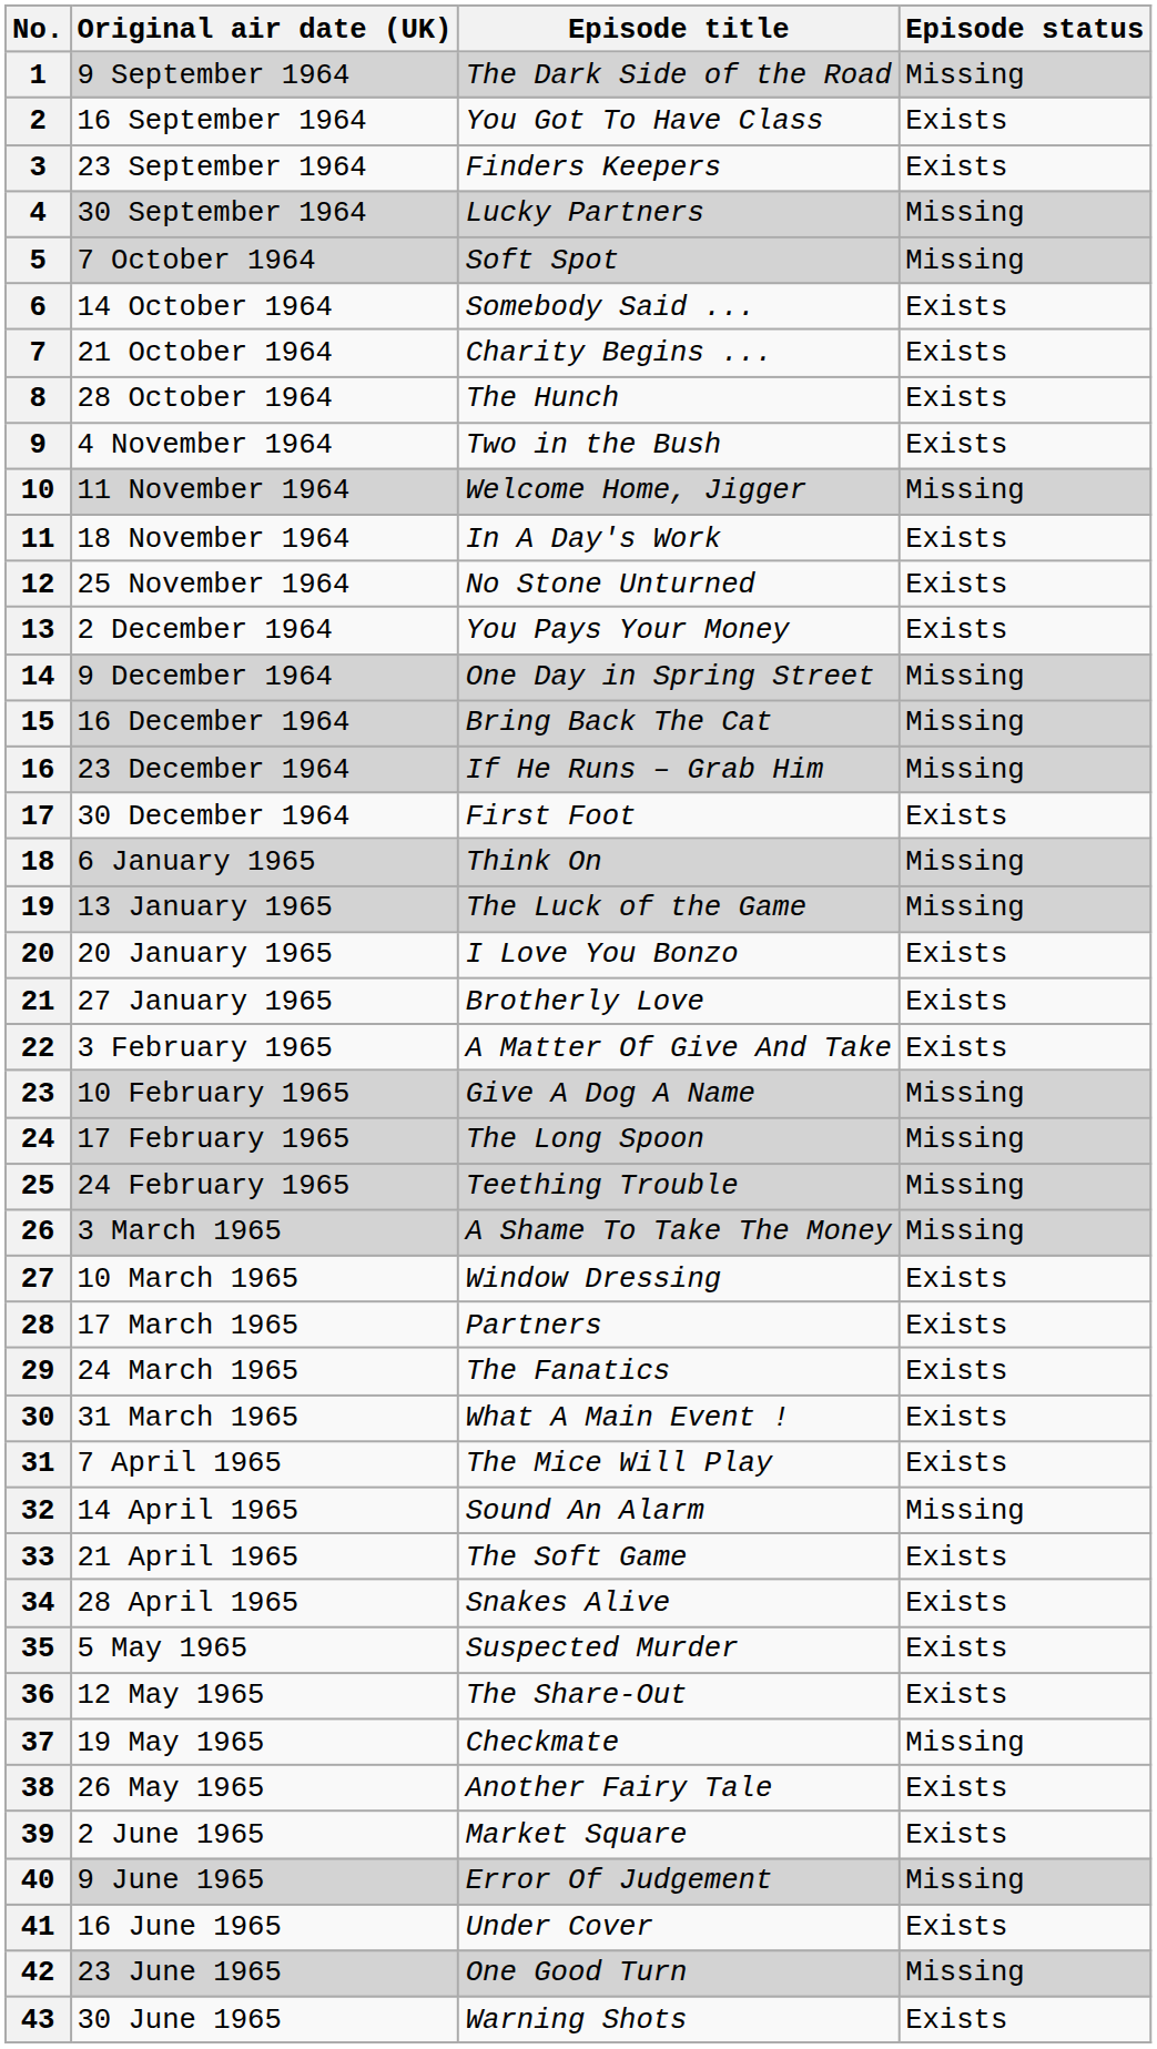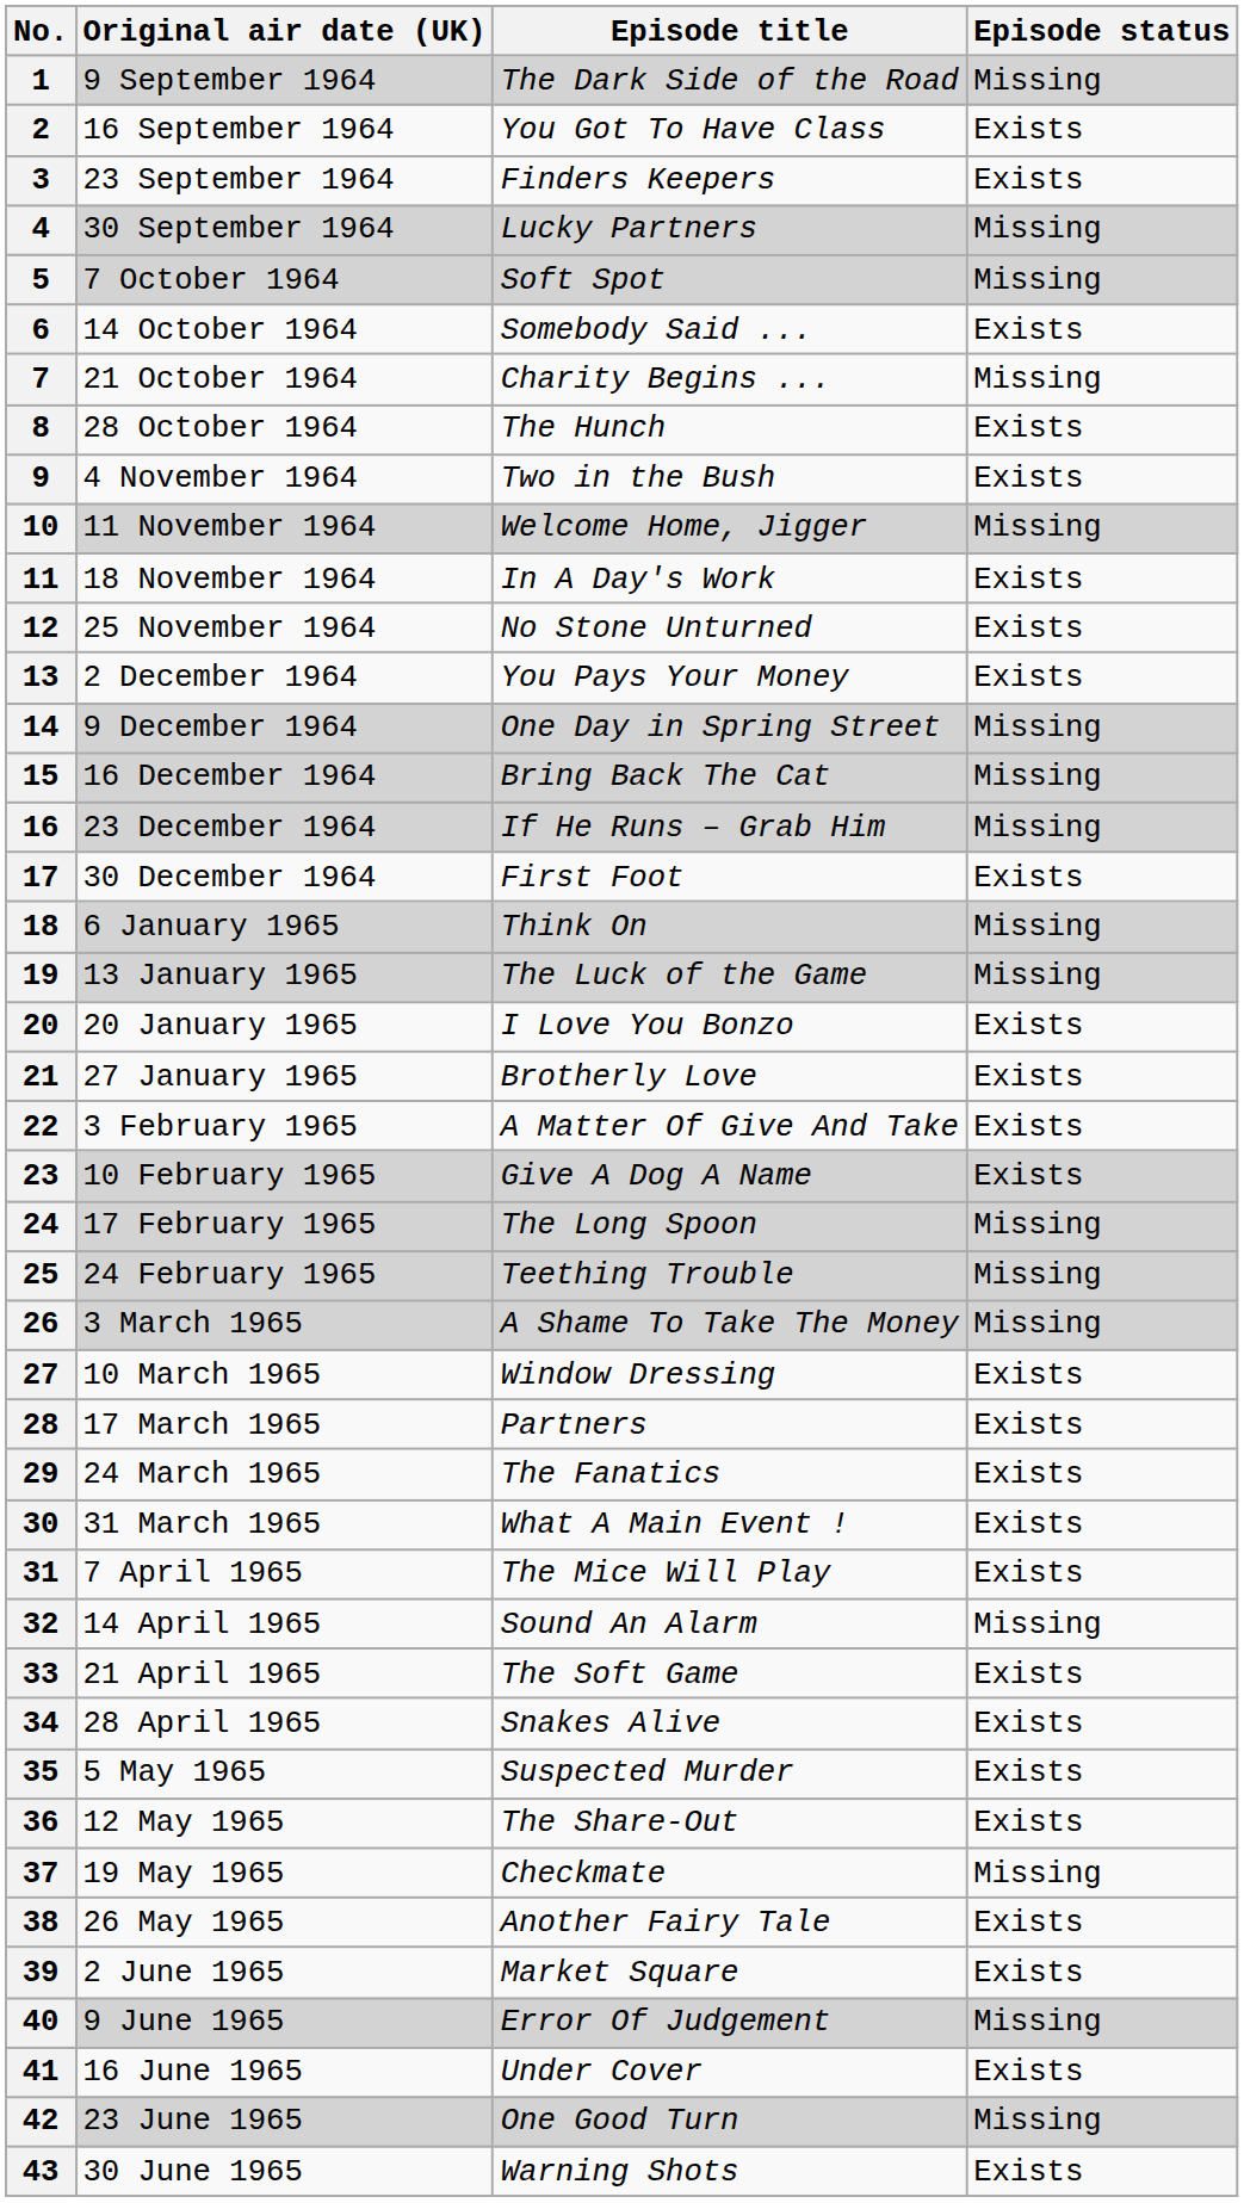7 | Episode status: Exists -> Missing
23 | Episode status: Missing -> Exists
